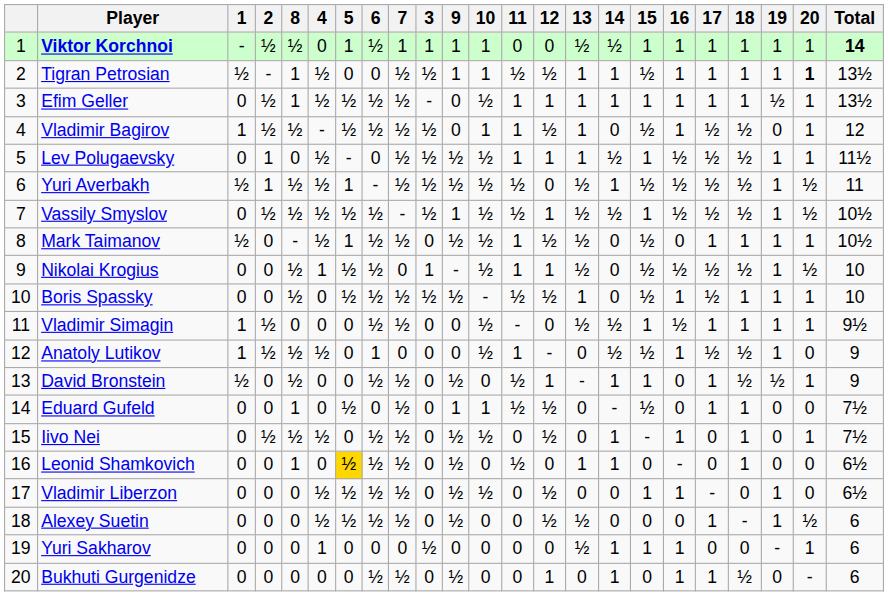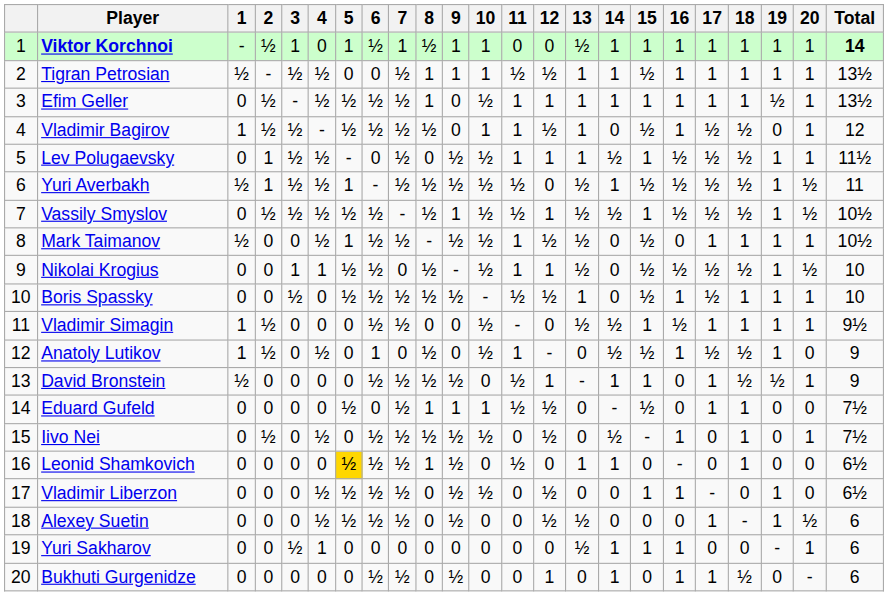columns swapped: 3 <-> 8
Viktor Korchnoi | 14: ½ -> 1
Tigran Petrosian | 20: bold -> normal
Iivo Nei | 14: 1 -> ½
